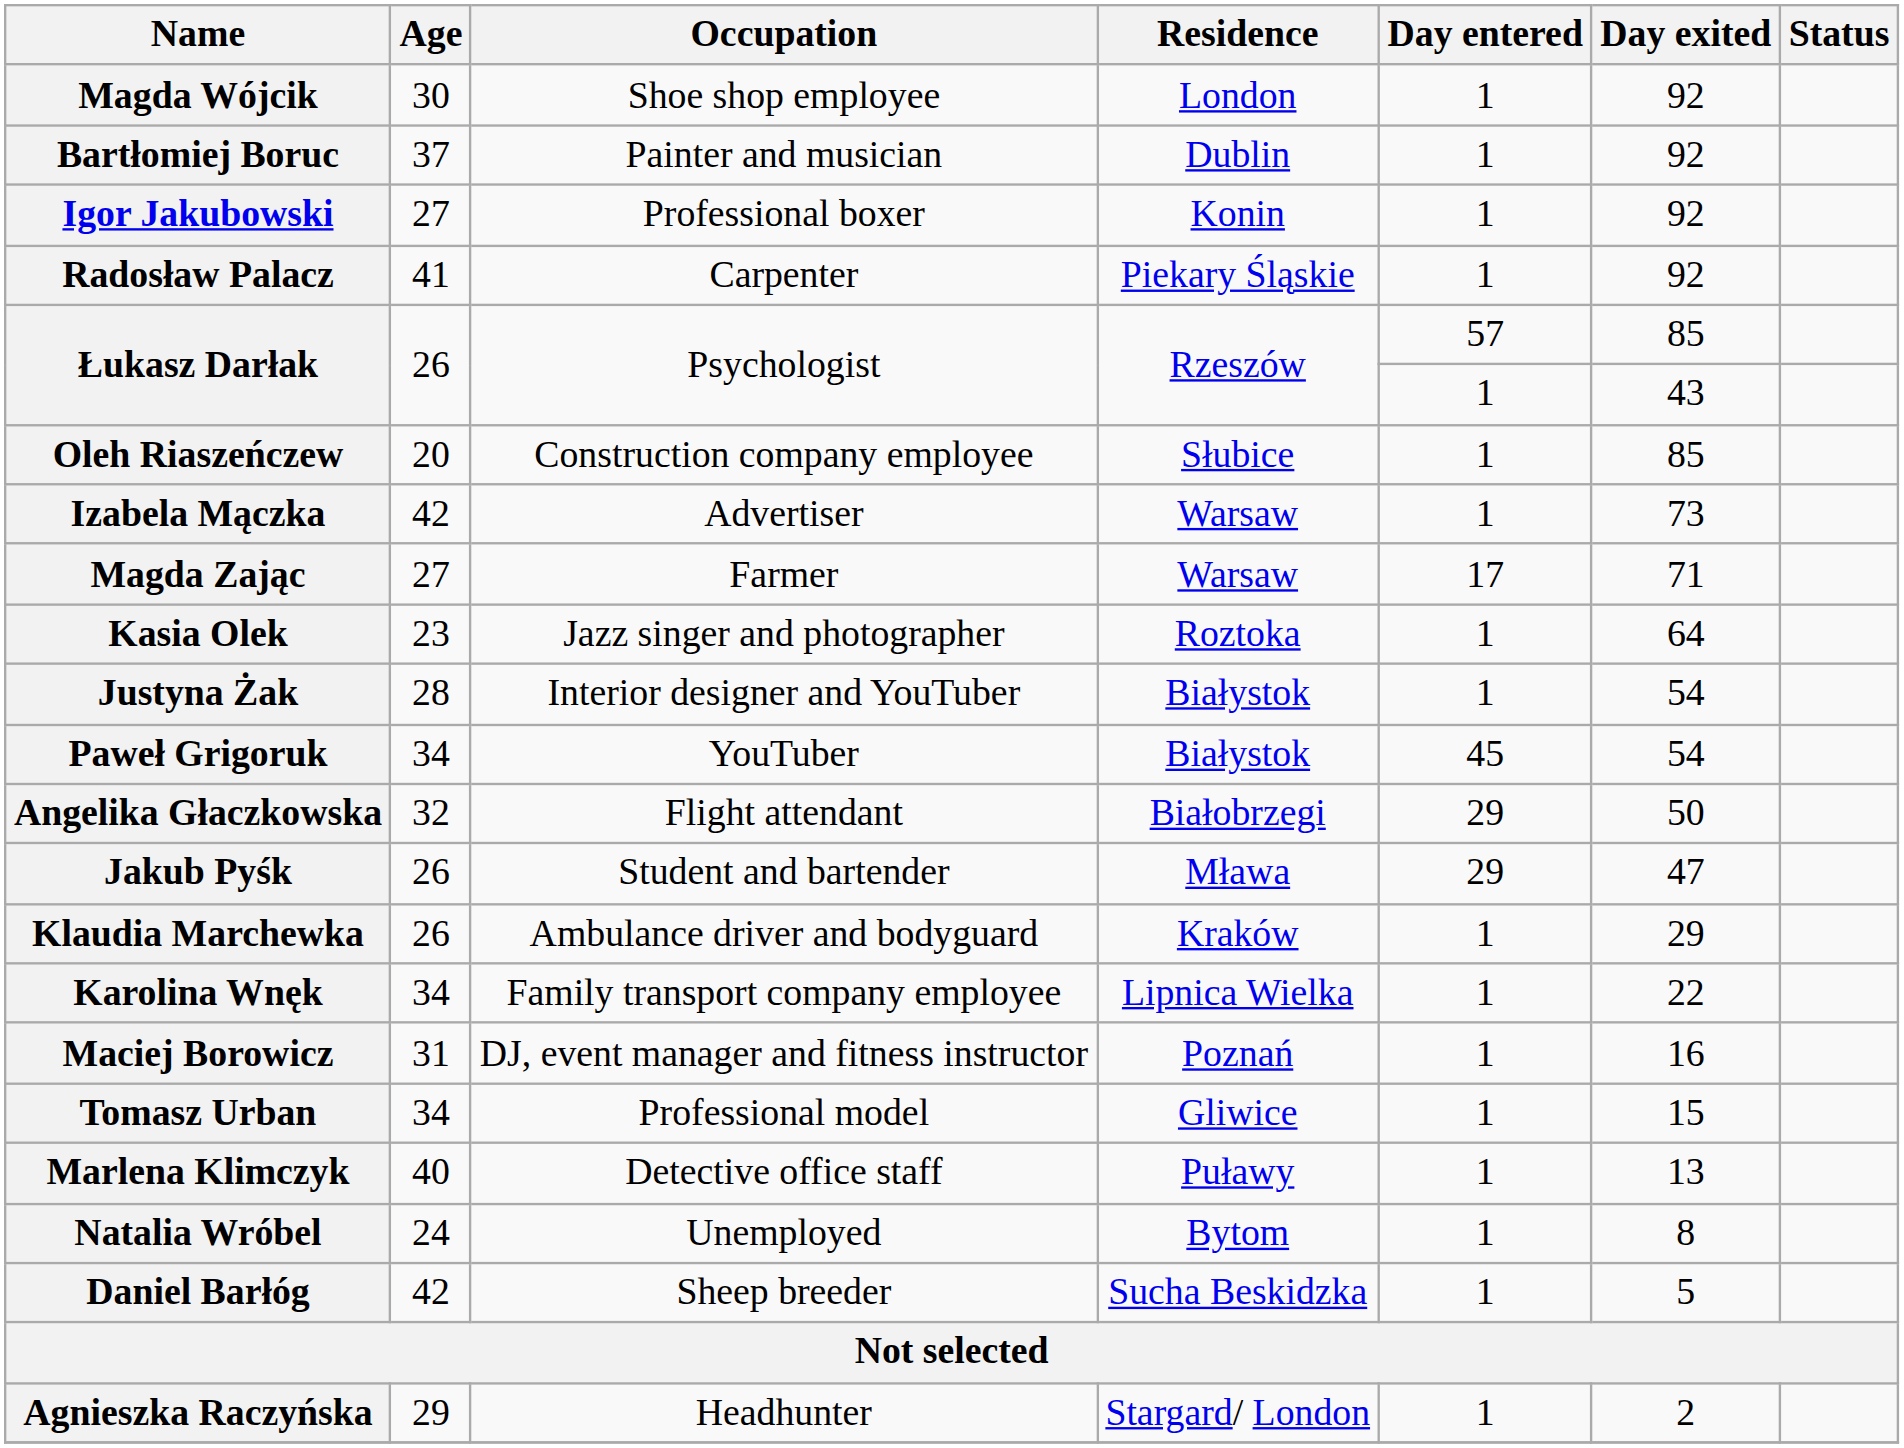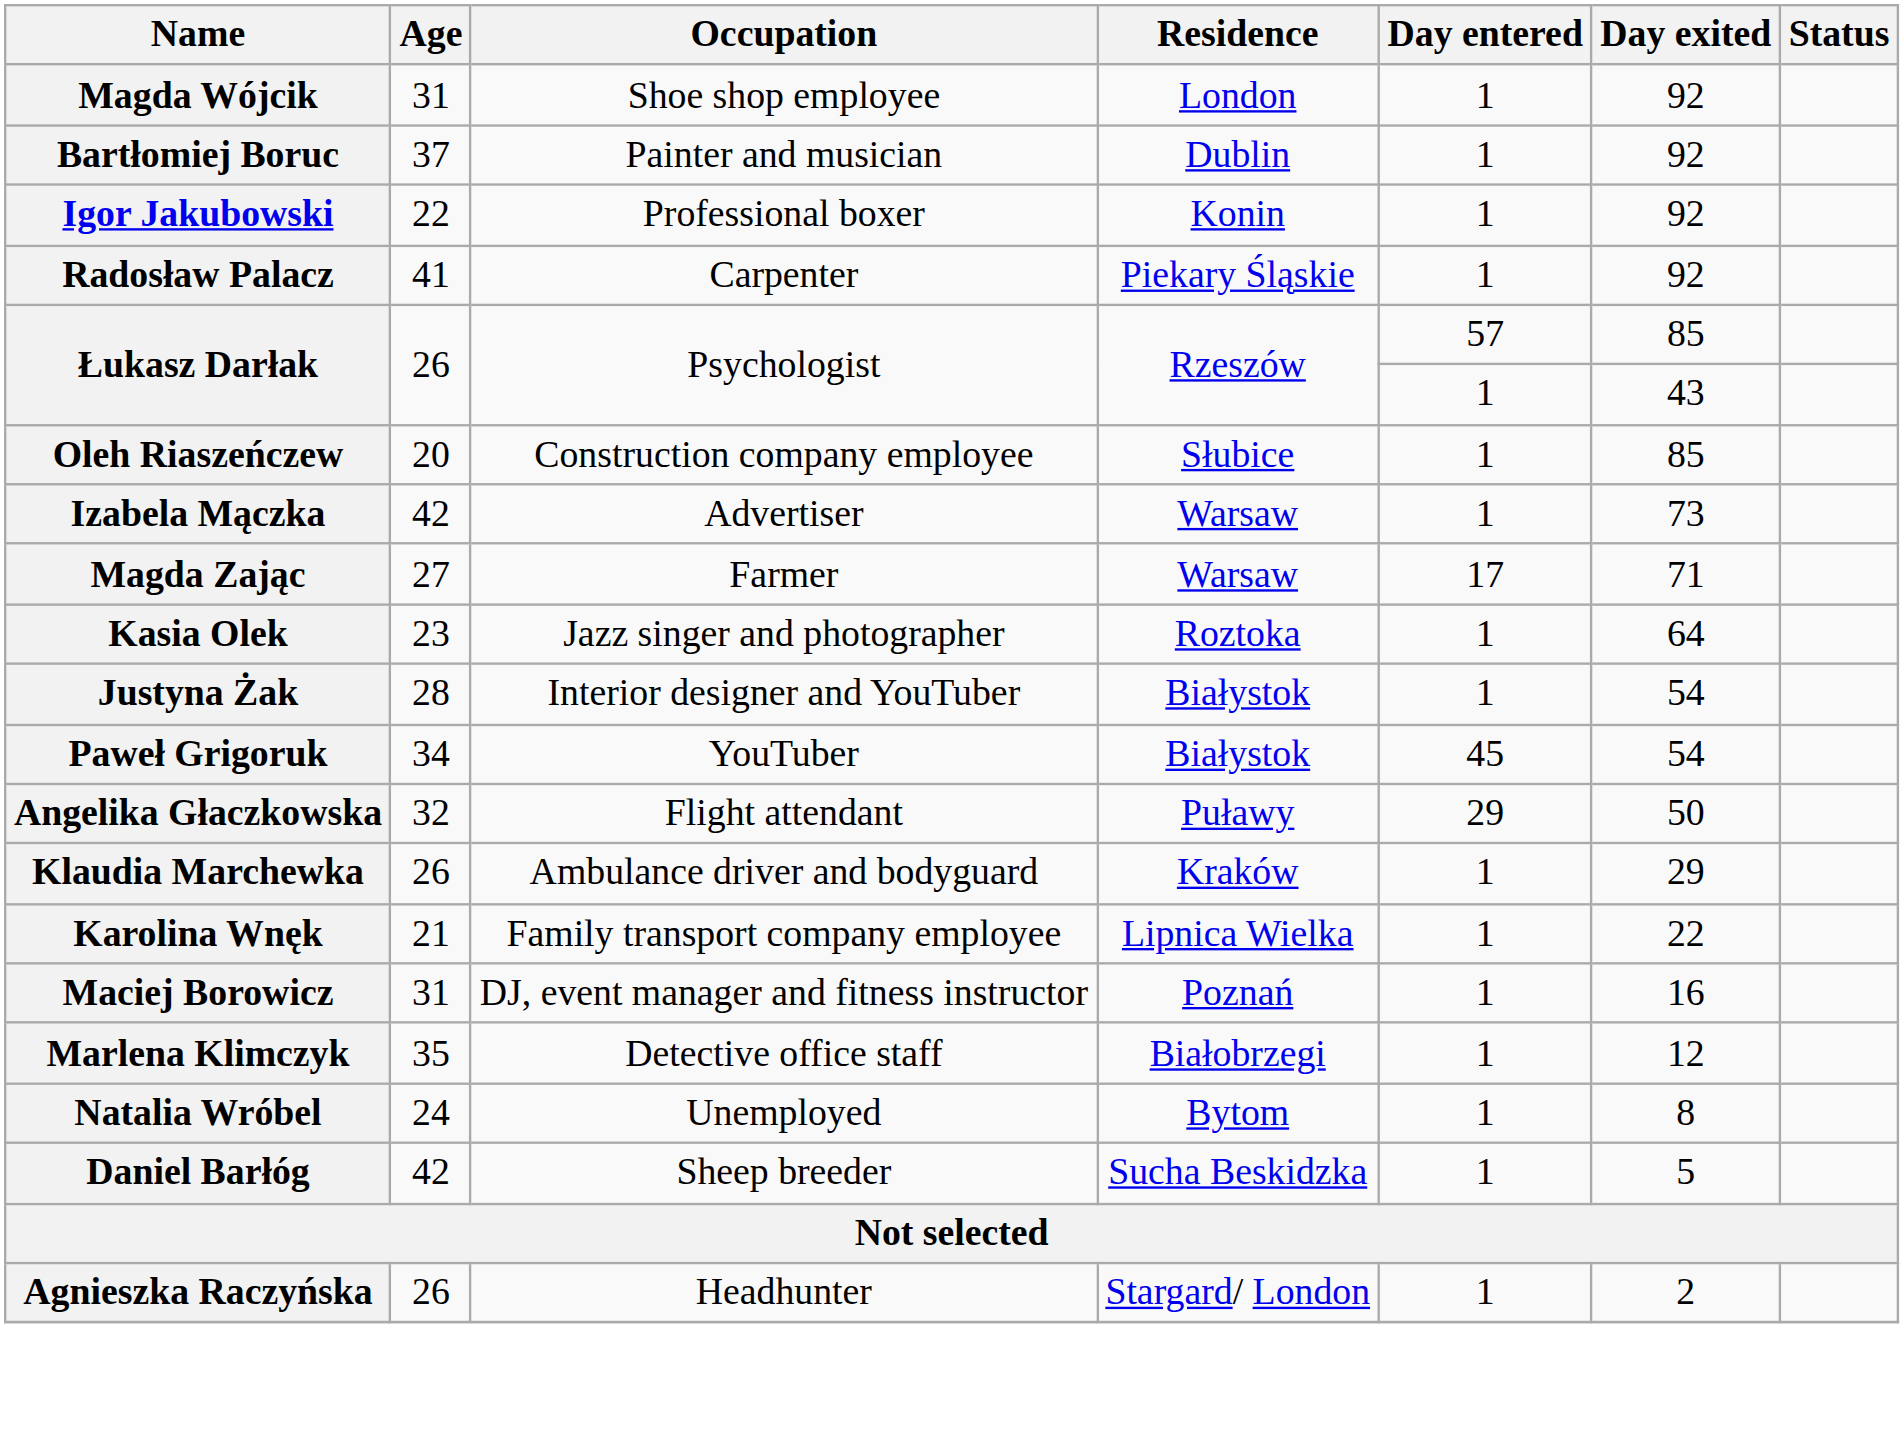Magda Wójcik | Age: 30 -> 31
Igor Jakubowski | Age: 27 -> 22
Angelika Głaczkowska | Residence: Białobrzegi -> Puławy
- row: Jakub Pyśk | 26 | Student and bartender | Mława | 29 | 47
Karolina Wnęk | Age: 34 -> 21
- row: Tomasz Urban | 34 | Professional model | Gliwice | 1 | 15
Marlena Klimczyk | Age: 40 -> 35
Marlena Klimczyk | Residence: Puławy -> Białobrzegi
Marlena Klimczyk | Day exited: 13 -> 12
Agnieszka Raczyńska | Age: 29 -> 26
